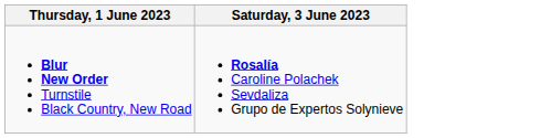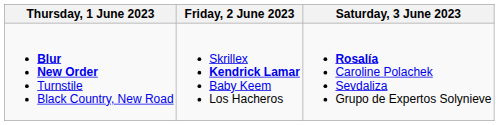+ column: Friday, 2 June 2023 | Skrillex Kendrick Lamar Baby Keem Los Hacheros
